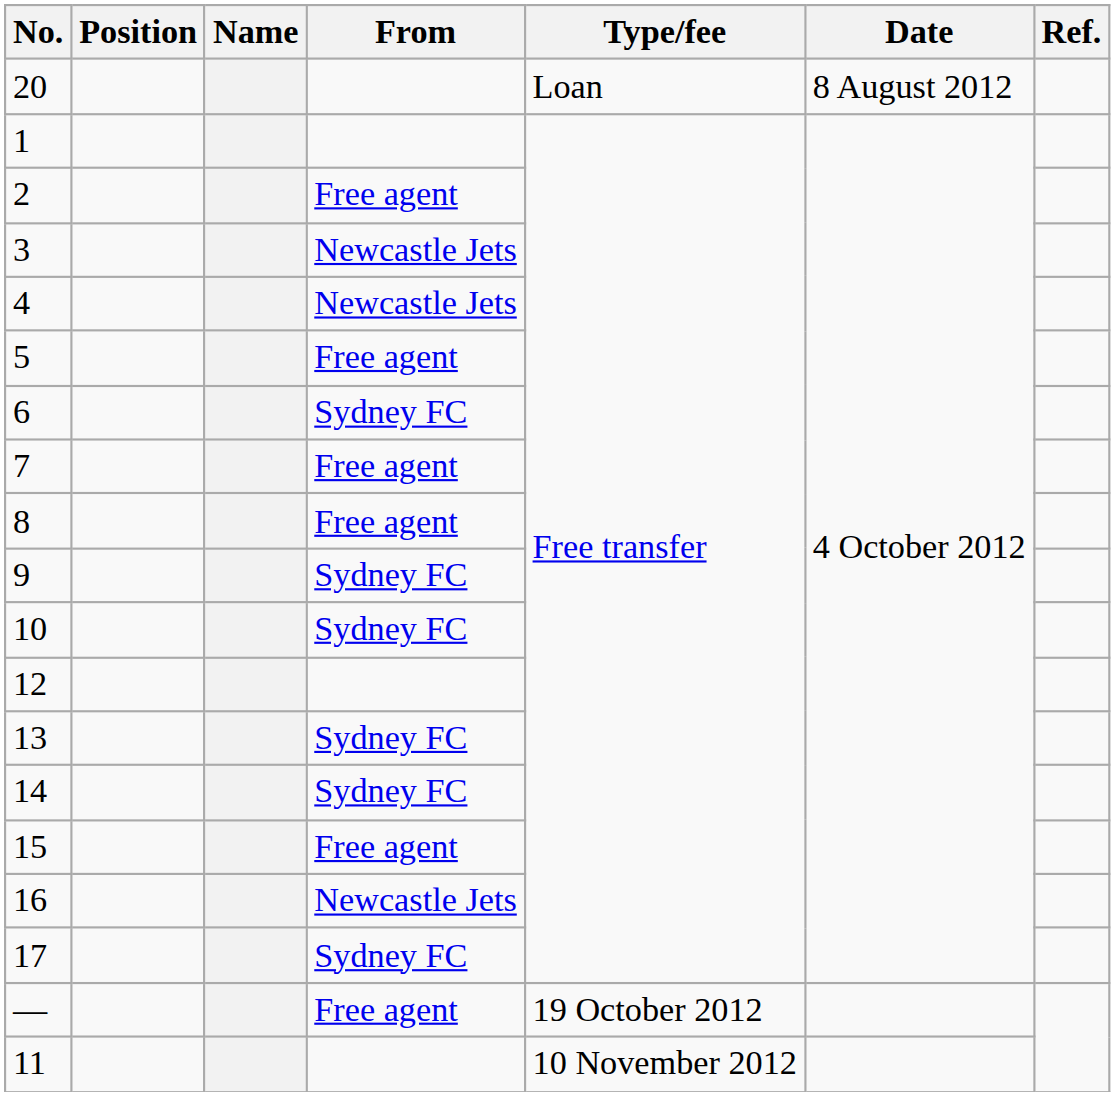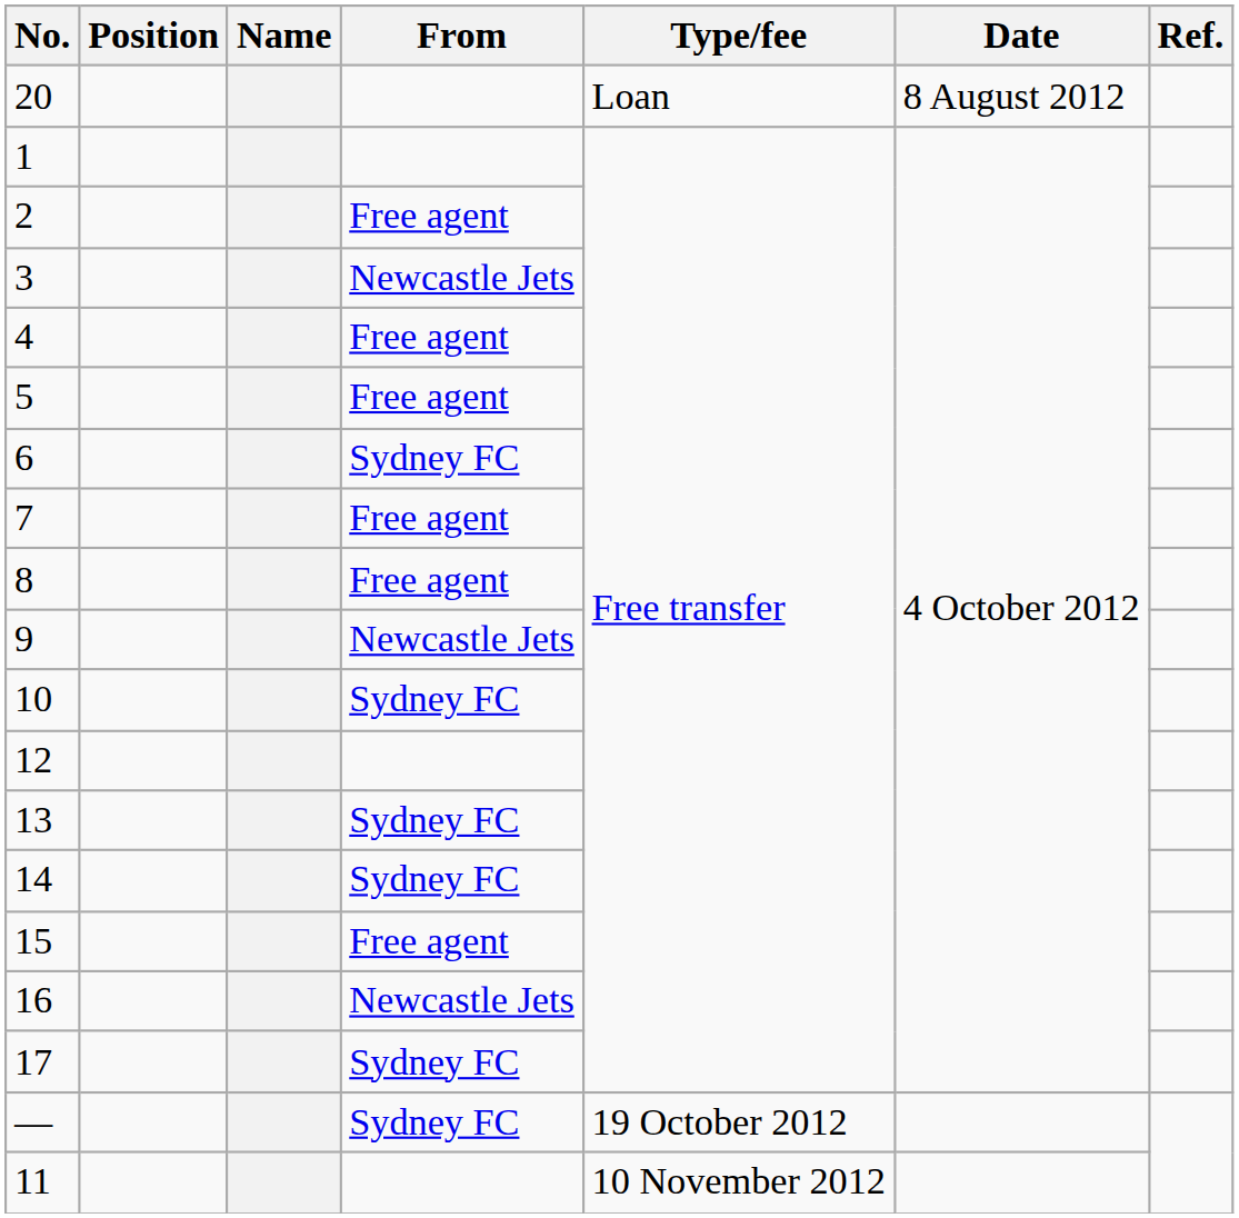4 | From: Newcastle Jets -> Free agent
9 | From: Sydney FC -> Newcastle Jets
— | From: Free agent -> Sydney FC
